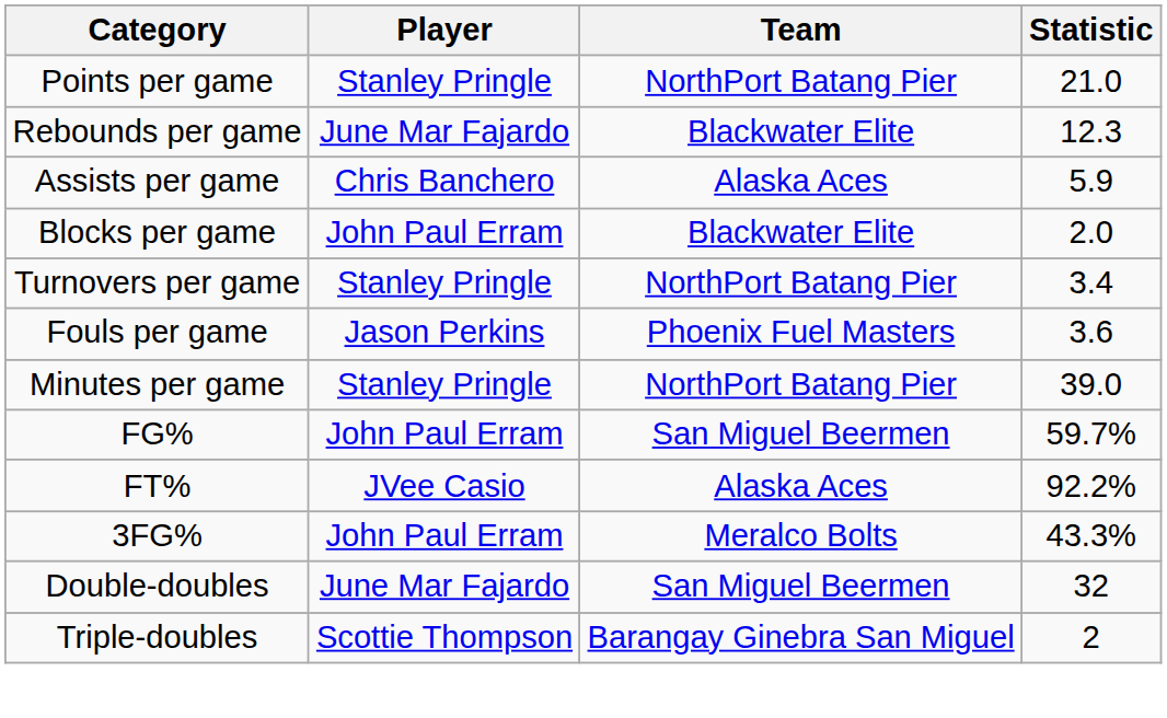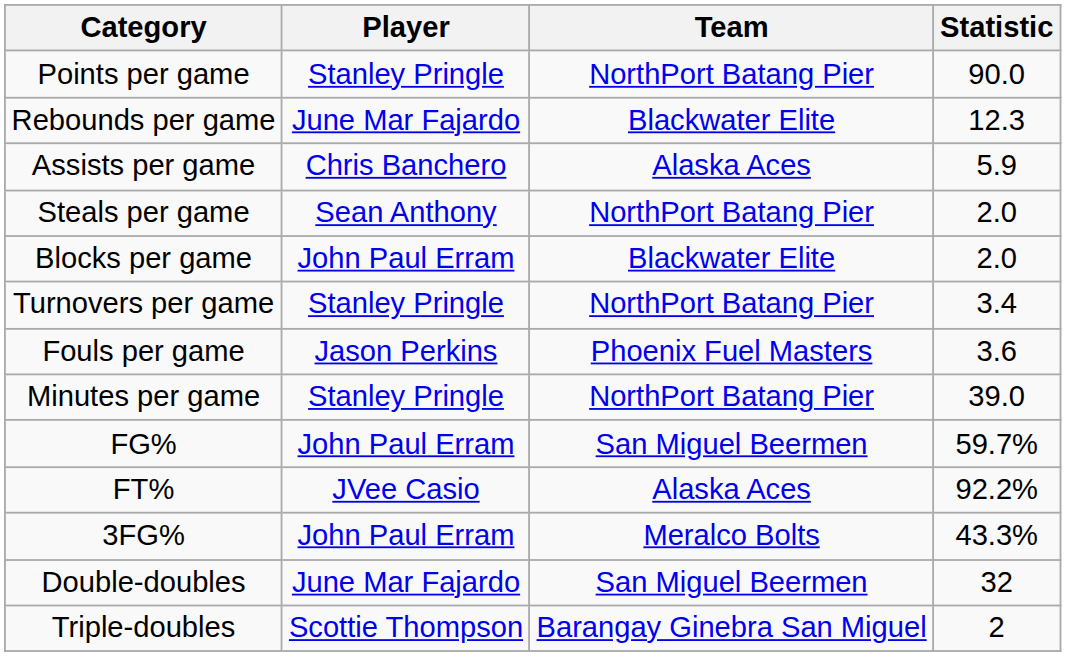Points per game | Statistic: 21.0 -> 90.0
+ row: Steals per game | Sean Anthony | NorthPort Batang Pier | 2.0
